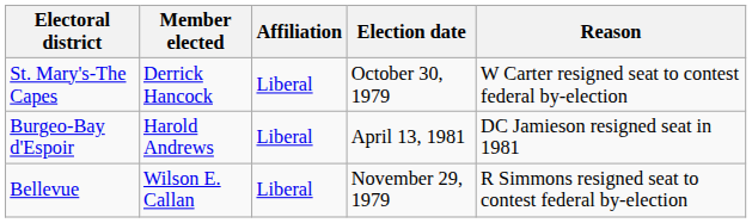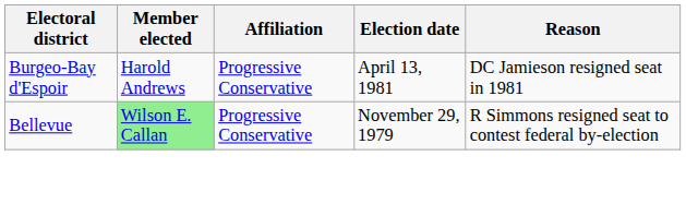- row: St. Mary's-The Capes | Derrick Hancock | Liberal | October 30, 1979 | W Carter resigned seat to contest federal by-election
Burgeo-Bay d'Espoir | Affiliation: Liberal -> Progressive Conservative
Bellevue | Member elected: no background -> lightgreen background
Bellevue | Affiliation: Liberal -> Progressive Conservative
